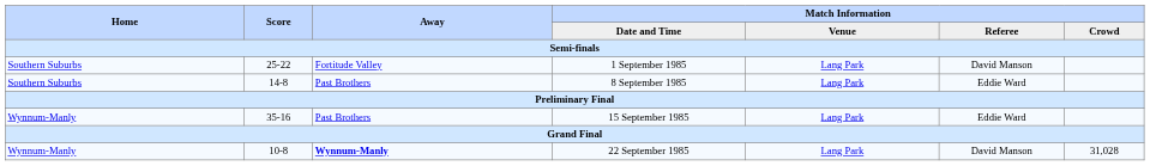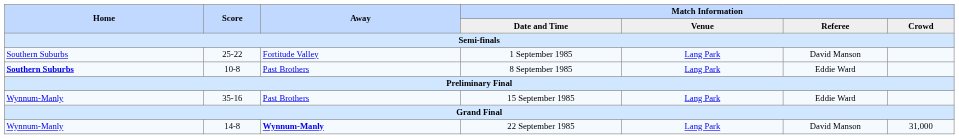8 September 1985 | Home: normal -> bold
8 September 1985 | Score: 14-8 -> 10-8
22 September 1985 | Score: 10-8 -> 14-8
22 September 1985 | Match Information / Crowd: 31,028 -> 31,000
